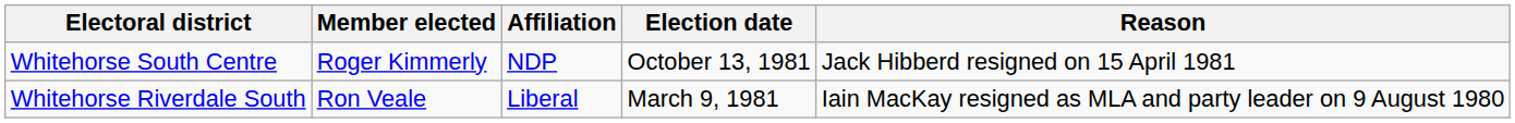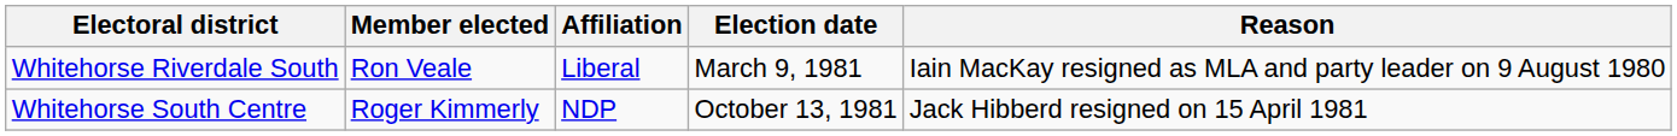rows swapped: Whitehorse Riverdale South <-> Whitehorse South Centre
